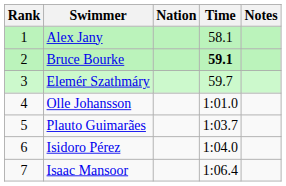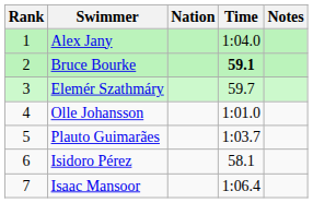Alex Jany | Time: 58.1 -> 1:04.0
Isidoro Pérez | Time: 1:04.0 -> 58.1
